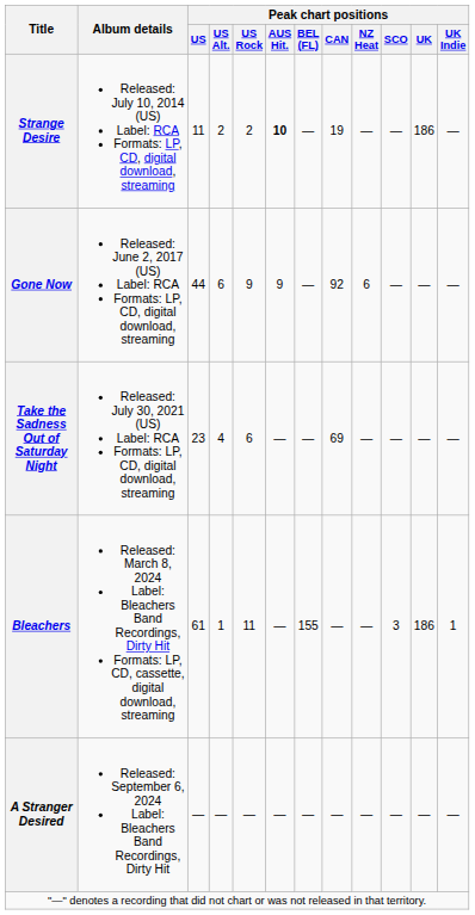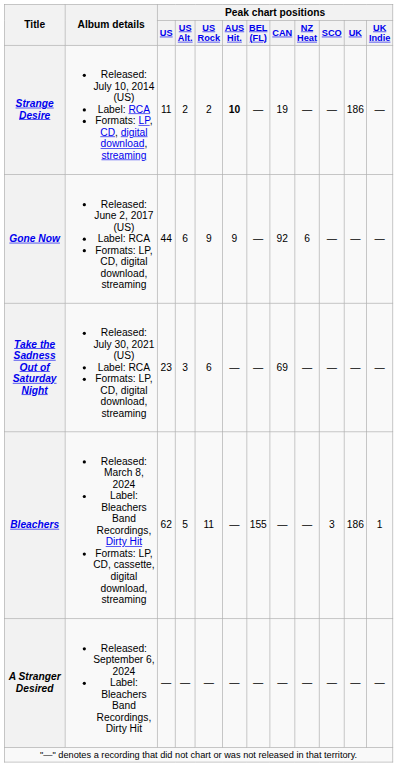Take the Sadness Out of Saturday Night | Peak chart positions / US Alt.: 4 -> 3
Bleachers | Peak chart positions / US: 61 -> 62
Bleachers | Peak chart positions / US Alt.: 1 -> 5
